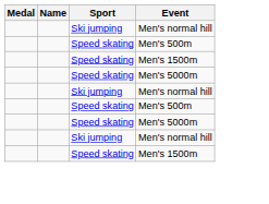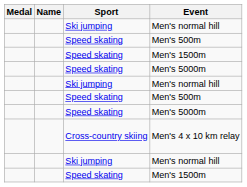+ row: Cross-country skiing | Men's 4 x 10 km relay
